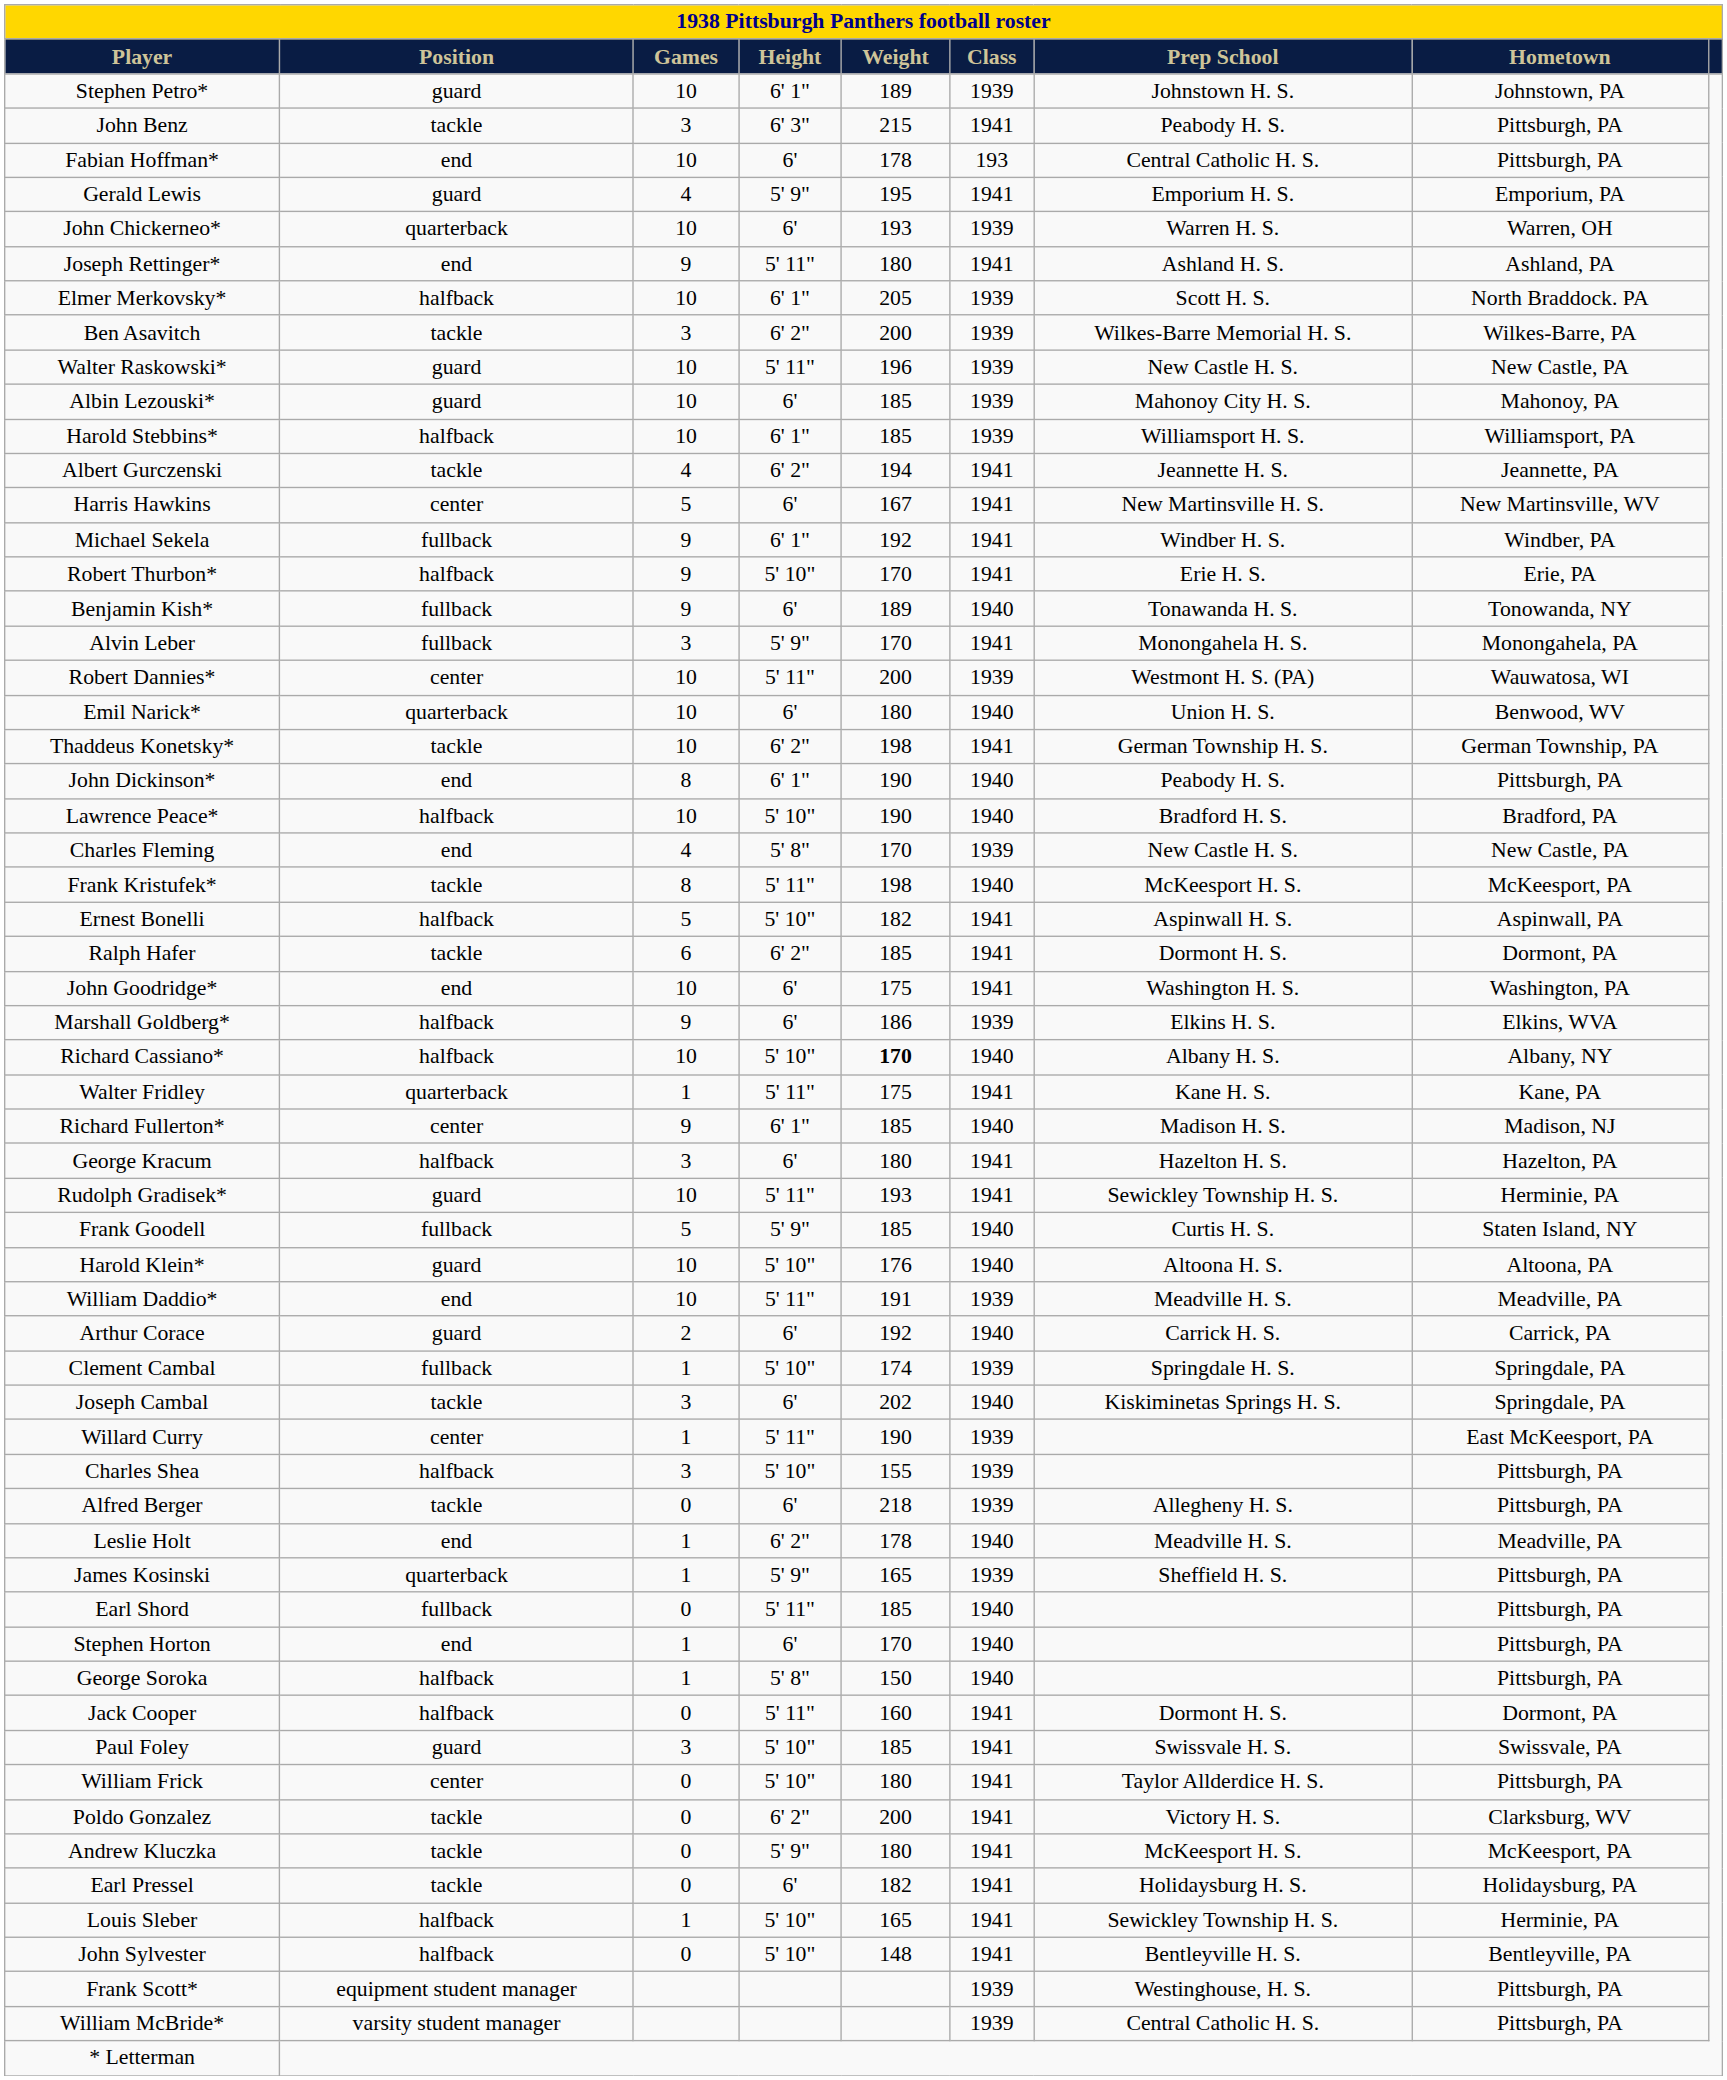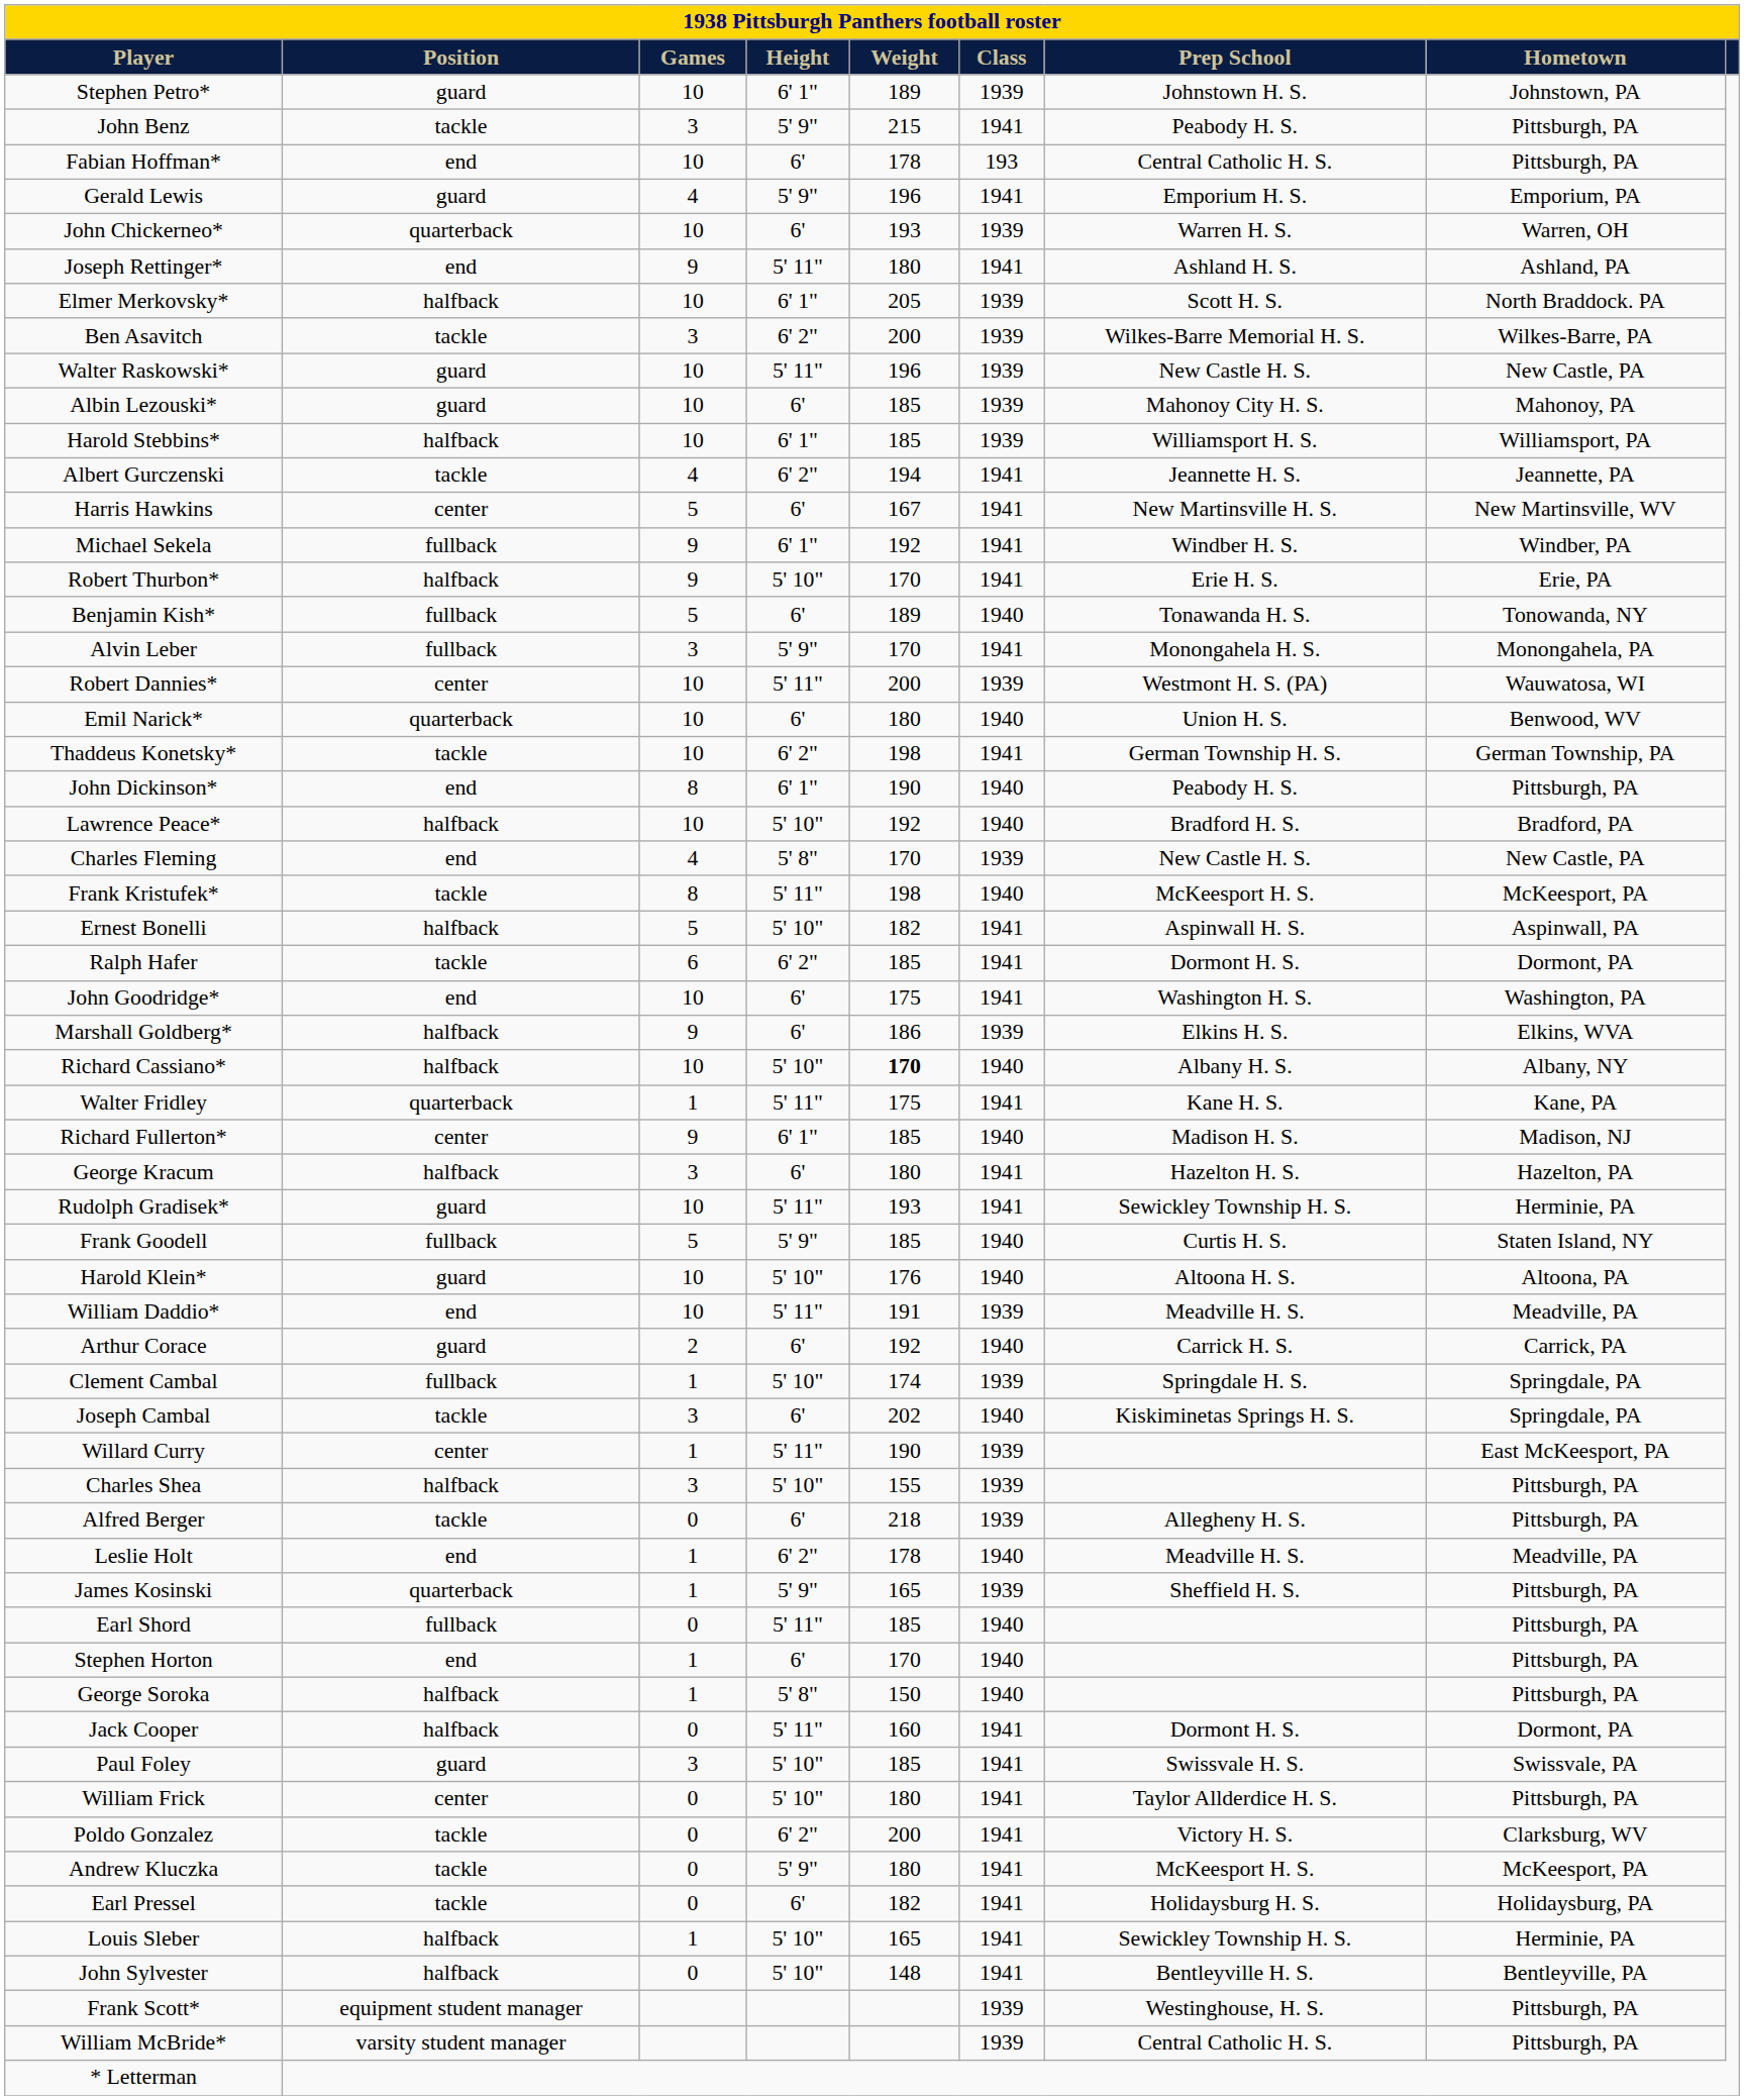John Benz | Height: 6' 3" -> 5' 9"
Gerald Lewis | Weight: 195 -> 196
Benjamin Kish* | Games: 9 -> 5
Lawrence Peace* | Weight: 190 -> 192
